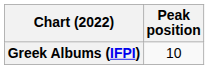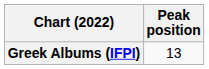Greek Albums (IFPI) | Peak position: 10 -> 13
